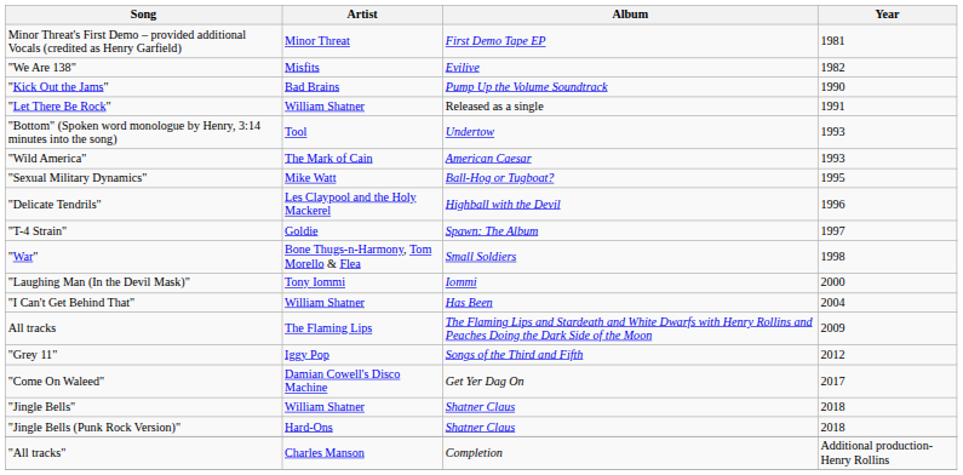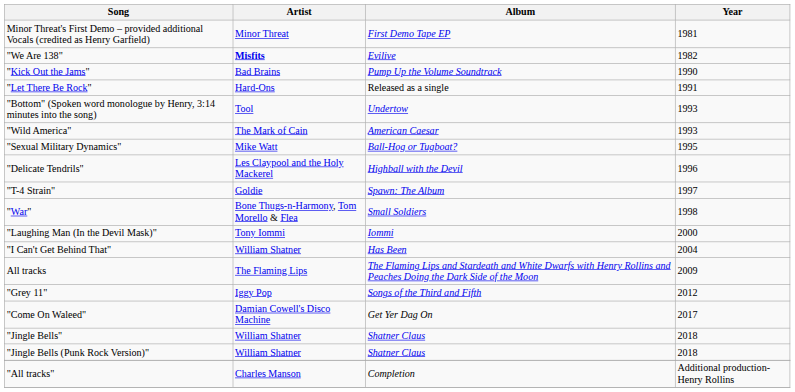"We Are 138" | Artist: normal -> bold
"Let There Be Rock" | Artist: William Shatner -> Hard-Ons
"Jingle Bells (Punk Rock Version)" | Artist: Hard-Ons -> William Shatner
